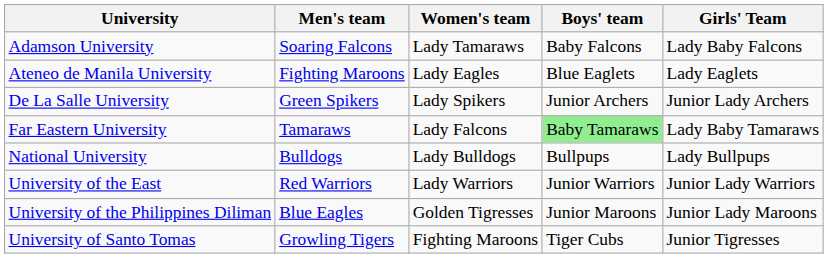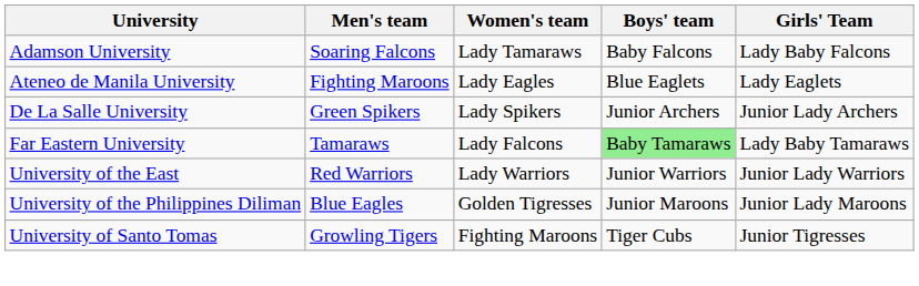- row: National University | Bulldogs | Lady Bulldogs | Bullpups | Lady Bullpups
